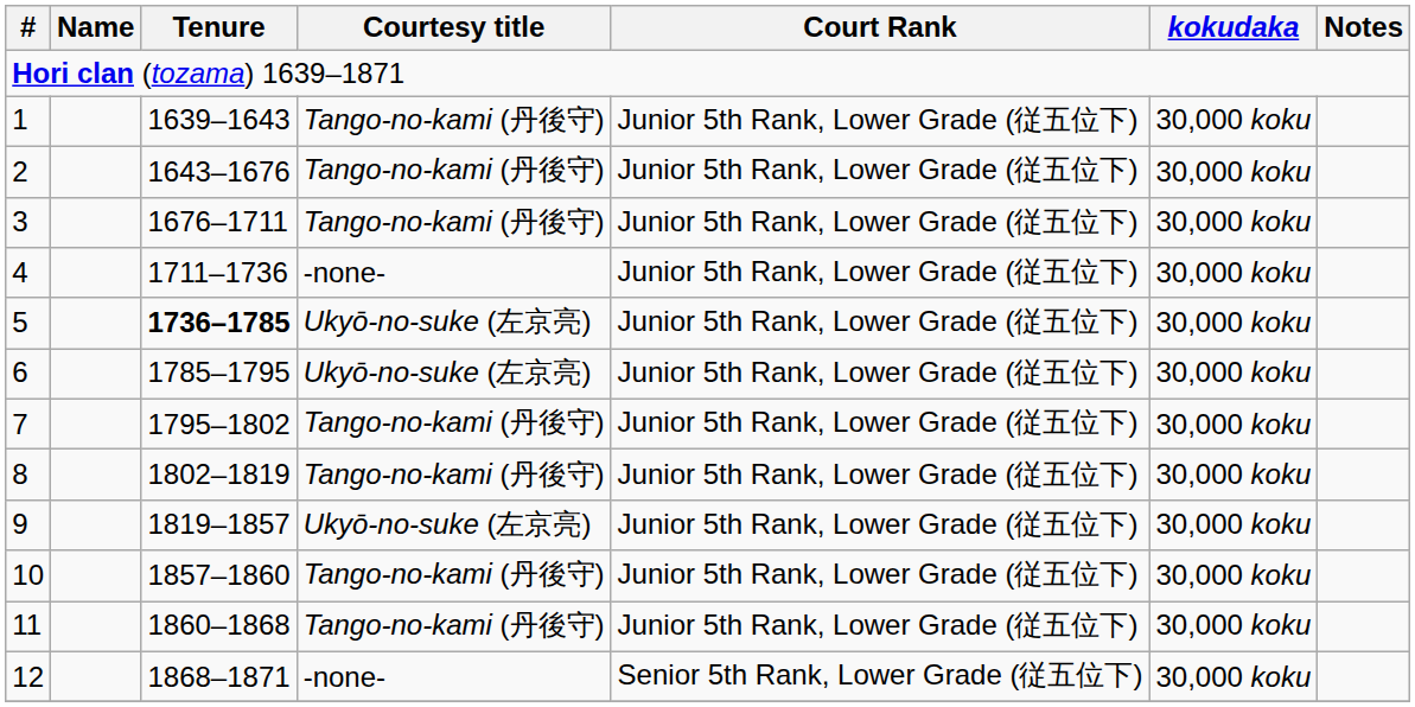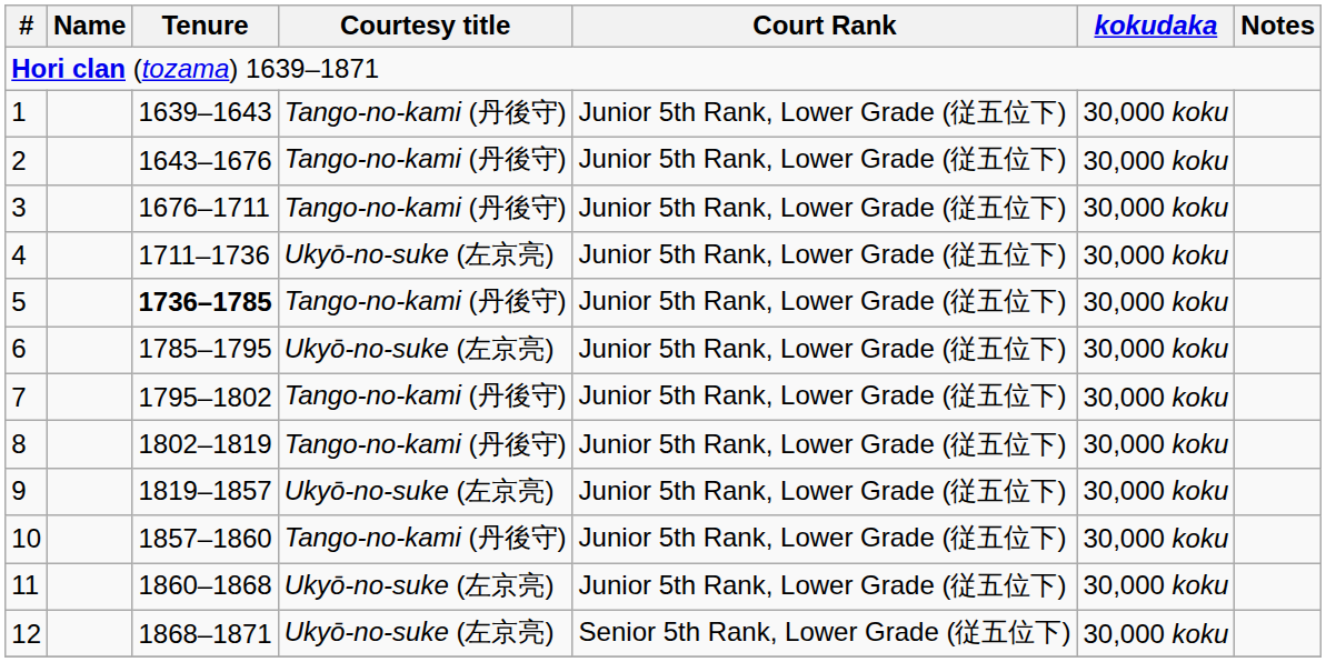4 | Courtesy title: -none- -> Ukyō-no-suke (左京亮)
5 | Courtesy title: Ukyō-no-suke (左京亮) -> Tango-no-kami (丹後守)
11 | Courtesy title: Tango-no-kami (丹後守) -> Ukyō-no-suke (左京亮)
12 | Courtesy title: -none- -> Ukyō-no-suke (左京亮)
